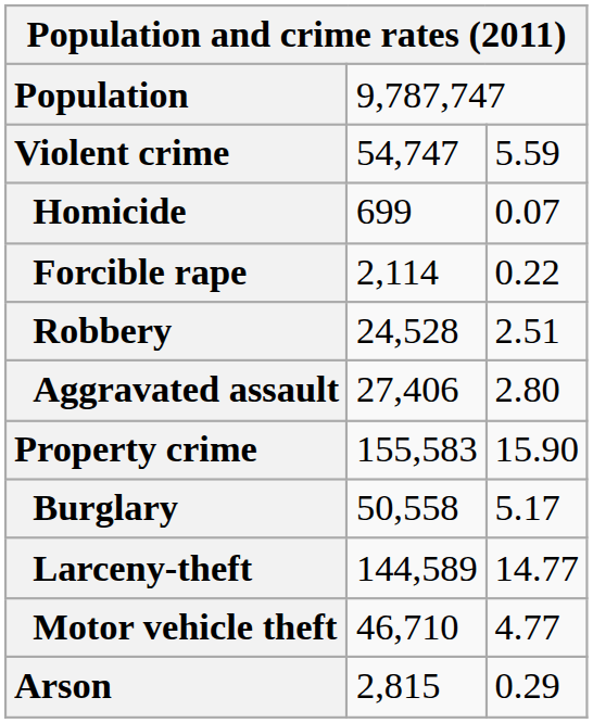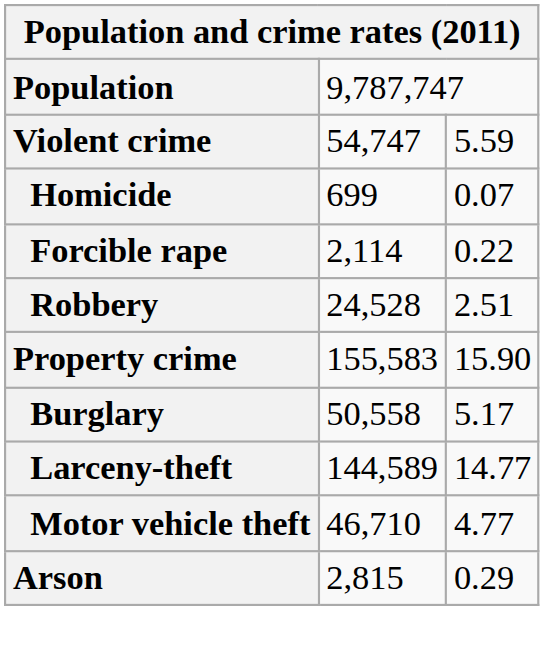- row: Aggravated assault | 27,406 | 2.80
